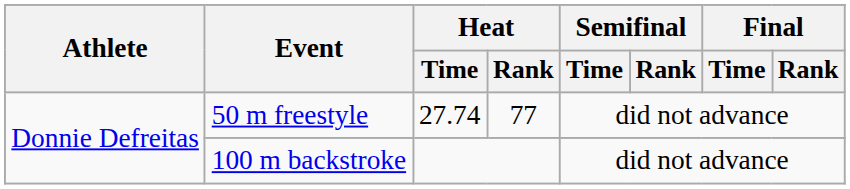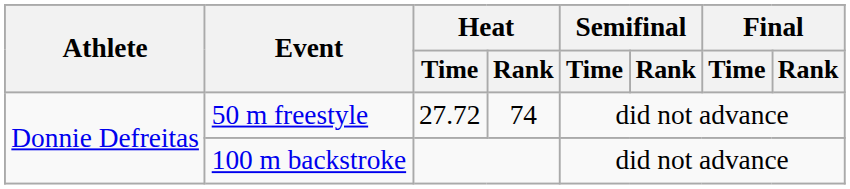50 m freestyle | Heat / Time: 27.74 -> 27.72
50 m freestyle | Heat / Rank: 77 -> 74
